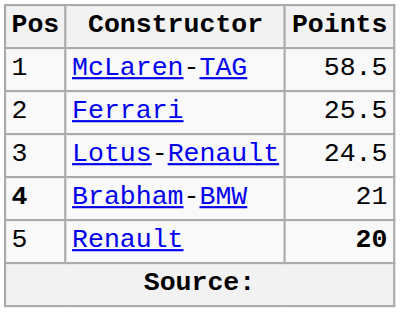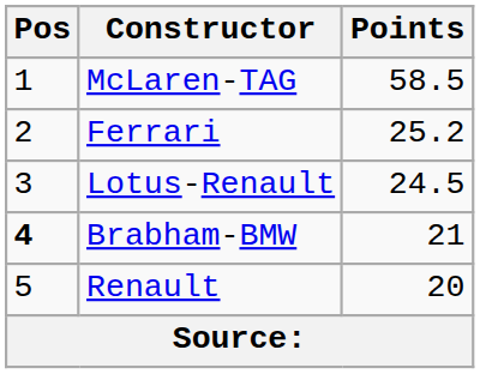Ferrari | Points: 25.5 -> 25.2
Renault | Points: bold -> normal
